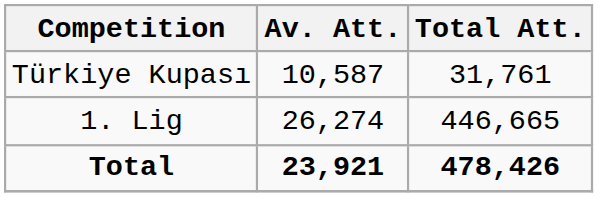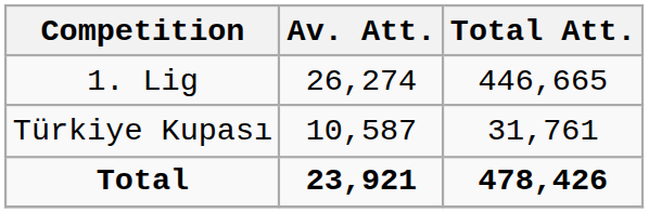rows swapped: 1. Lig <-> Türkiye Kupası
